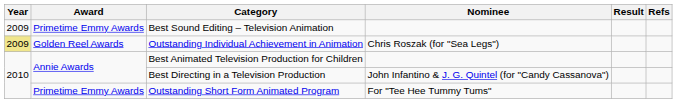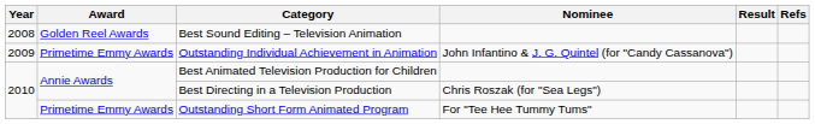Best Sound Editing – Television Animation | Year: 2009 -> 2008
Best Sound Editing – Television Animation | Award: Primetime Emmy Awards -> Golden Reel Awards
Outstanding Individual Achievement in Animation | Year: khaki background -> no background
Outstanding Individual Achievement in Animation | Award: Golden Reel Awards -> Primetime Emmy Awards
Outstanding Individual Achievement in Animation | Nominee: Chris Roszak (for "Sea Legs") -> John Infantino & J. G. Quintel (for "Candy Cassanova")
Best Directing in a Television Production | Nominee: John Infantino & J. G. Quintel (for "Candy Cassanova") -> Chris Roszak (for "Sea Legs")
